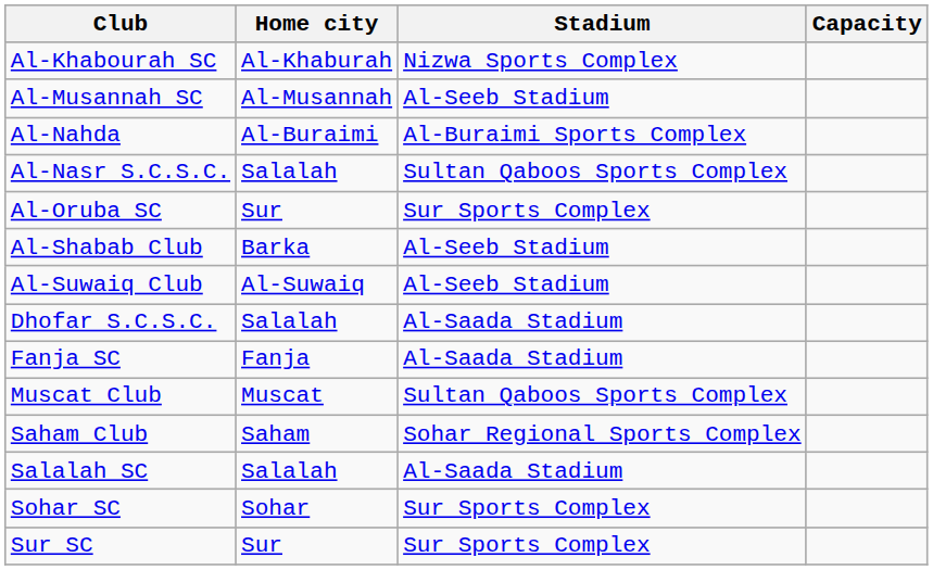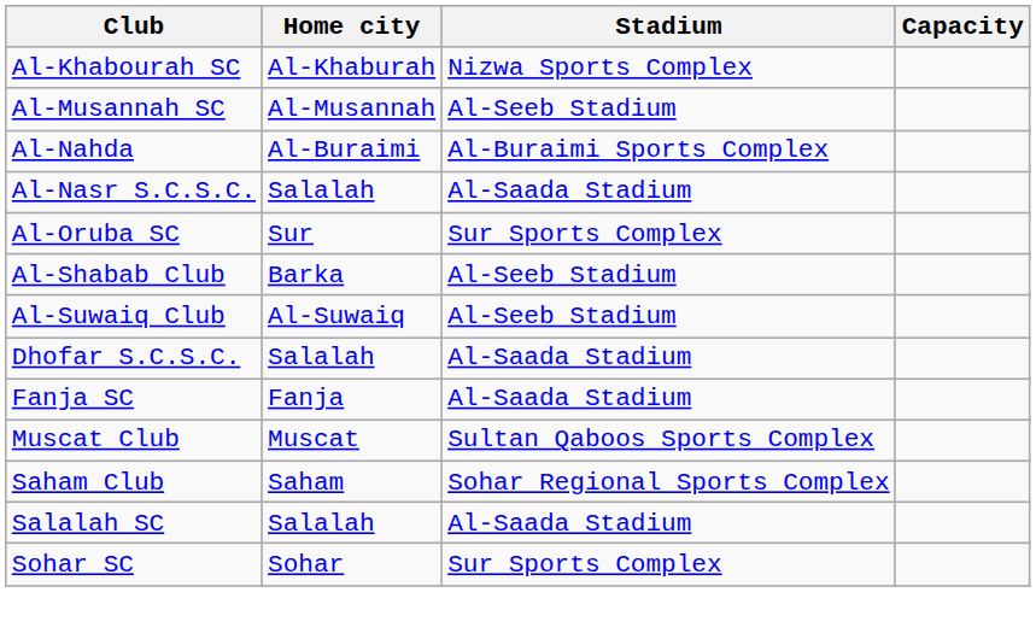Al-Nasr S.C.S.C. | Stadium: Sultan Qaboos Sports Complex -> Al-Saada Stadium
- row: Sur SC | Sur | Sur Sports Complex
